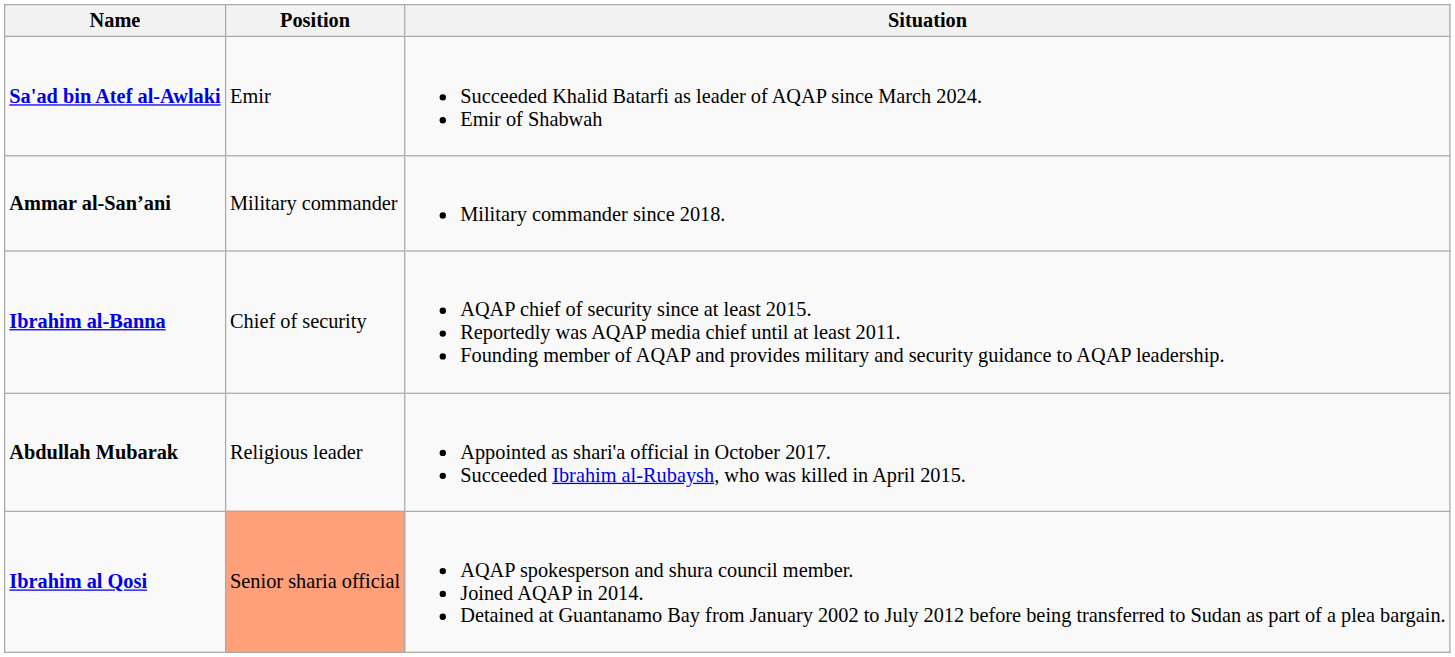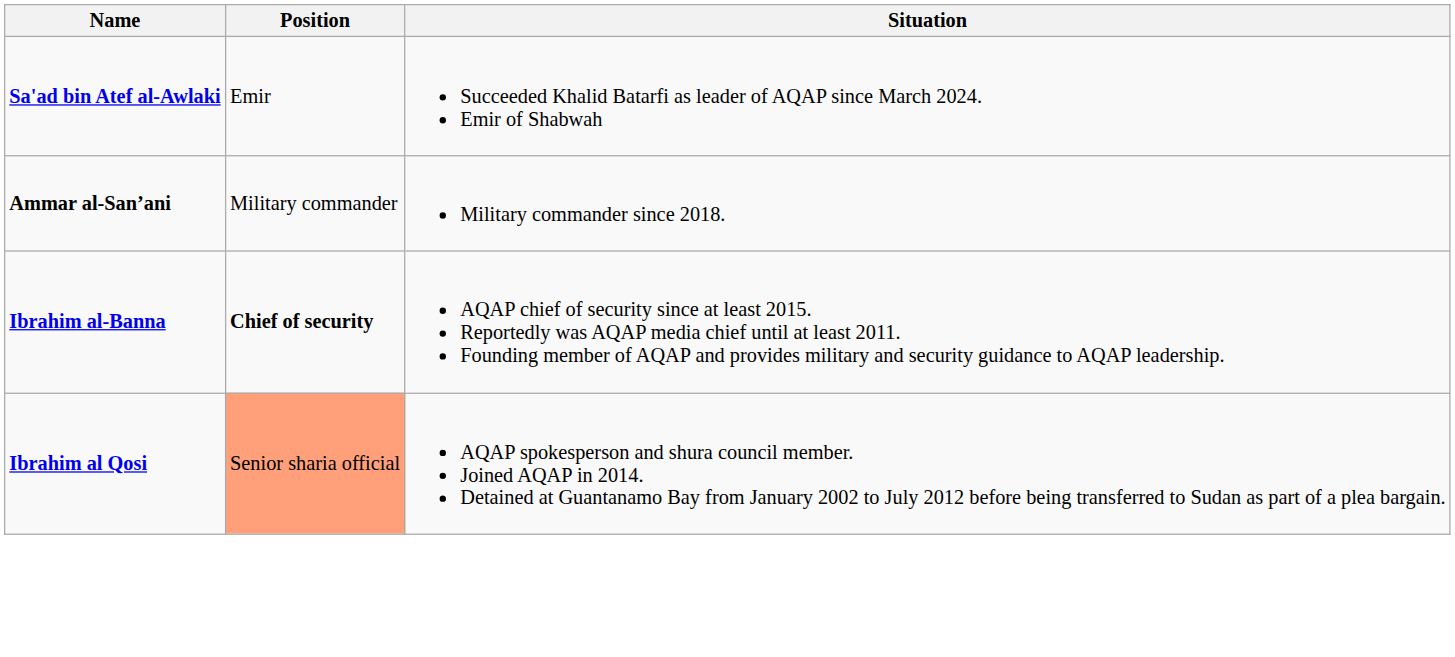Ibrahim al-Banna | Position: normal -> bold
- row: Abdullah Mubarak | Religious leader | Appointed as shari'a official in October 2017. Succeeded Ibrahim al-Rubaysh, who was killed in April 2015.
